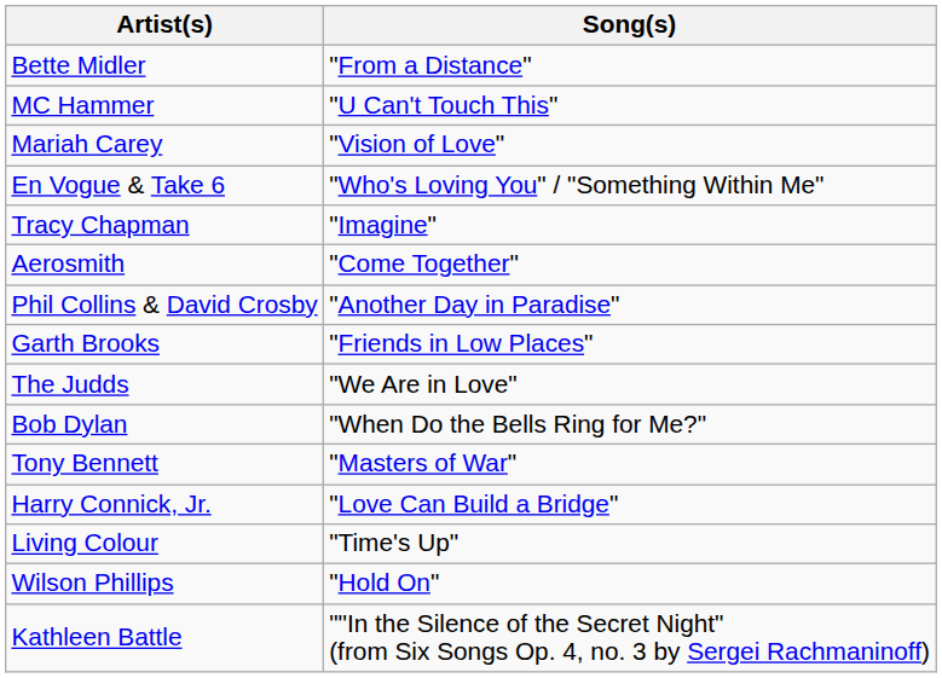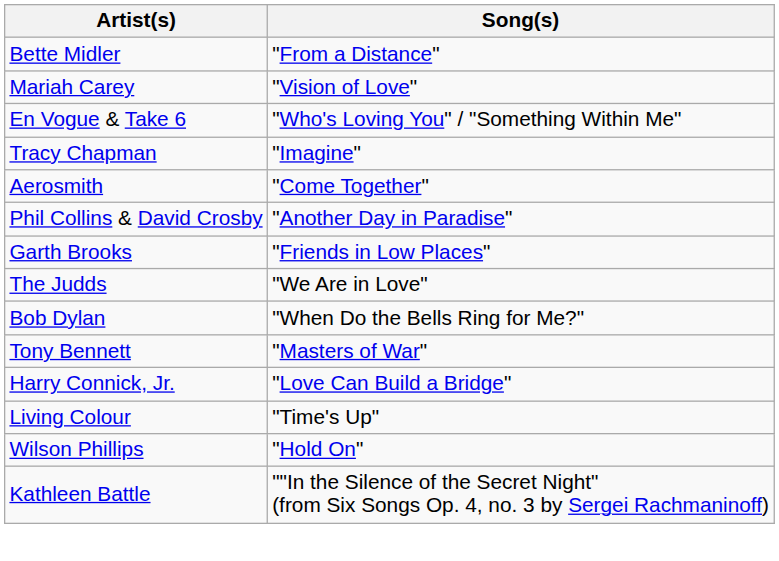- row: MC Hammer | "U Can't Touch This"
